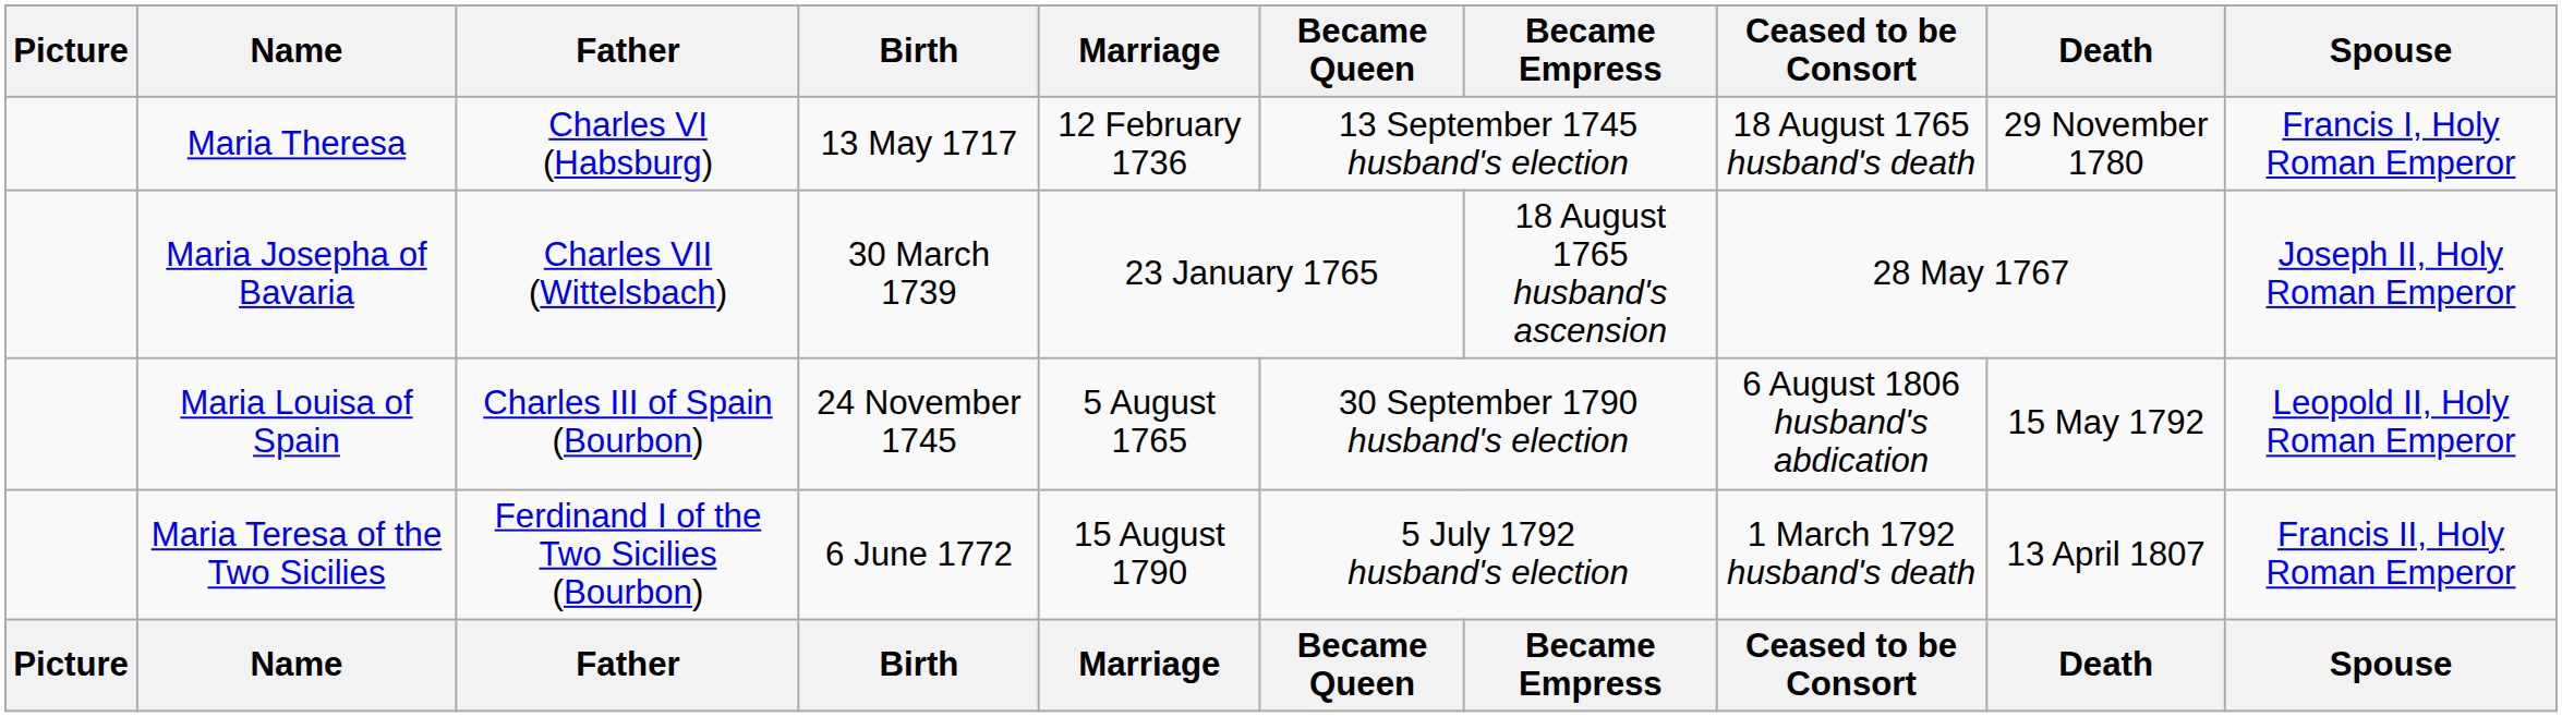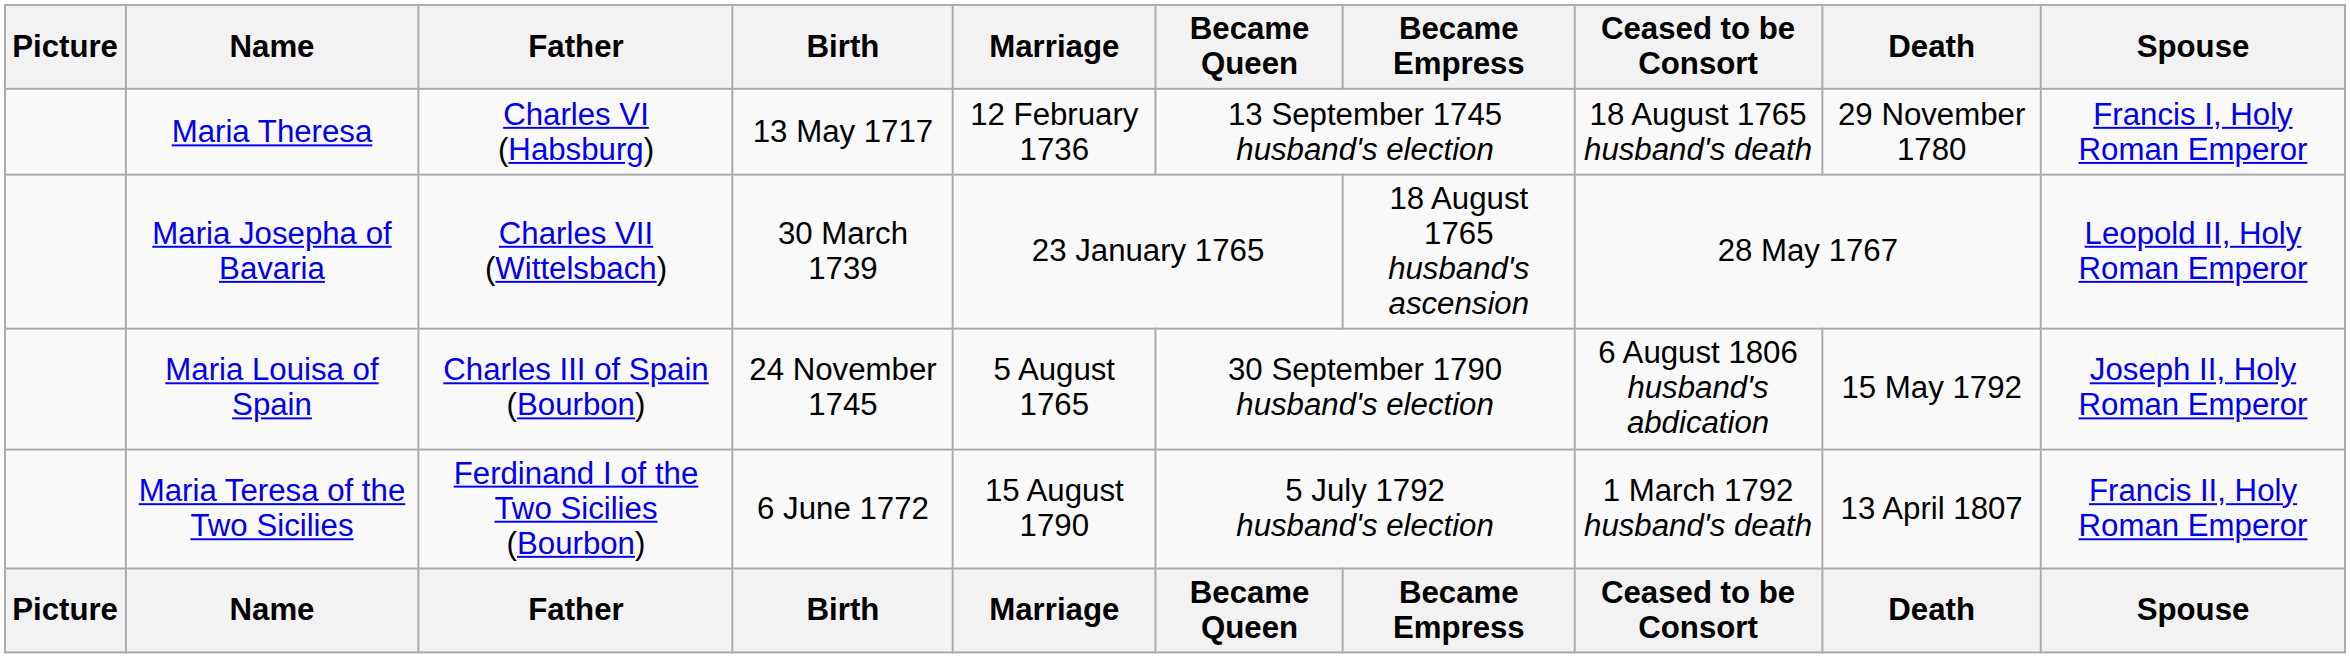Maria Josepha of Bavaria | Spouse: Joseph II, Holy Roman Emperor -> Leopold II, Holy Roman Emperor
Maria Louisa of Spain | Spouse: Leopold II, Holy Roman Emperor -> Joseph II, Holy Roman Emperor
